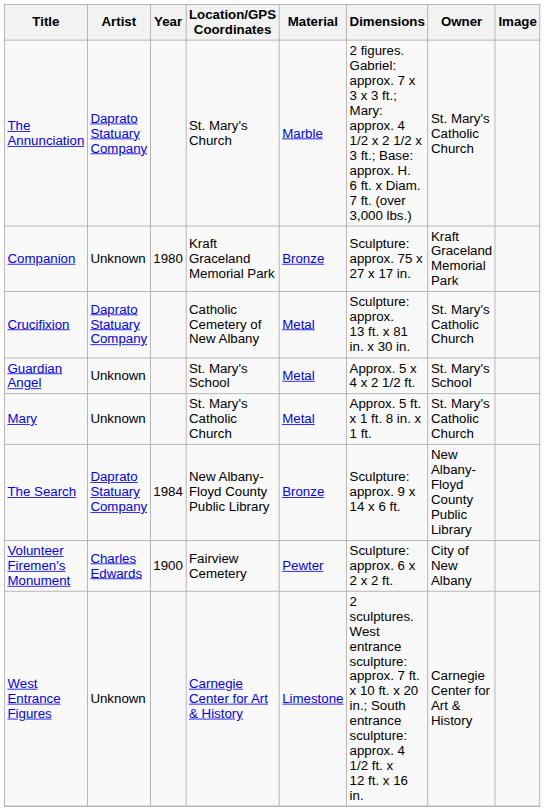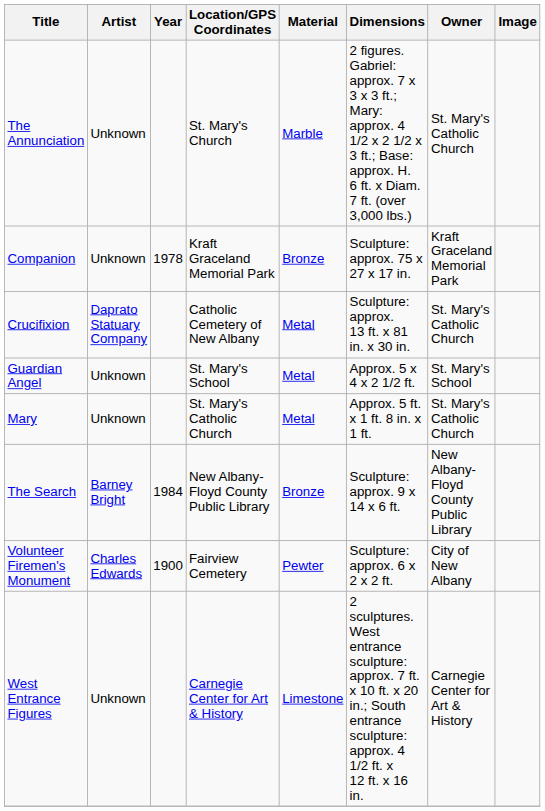The Annunciation | Artist: Daprato Statuary Company -> Unknown
Companion | Year: 1980 -> 1978
The Search | Artist: Daprato Statuary Company -> Barney Bright
